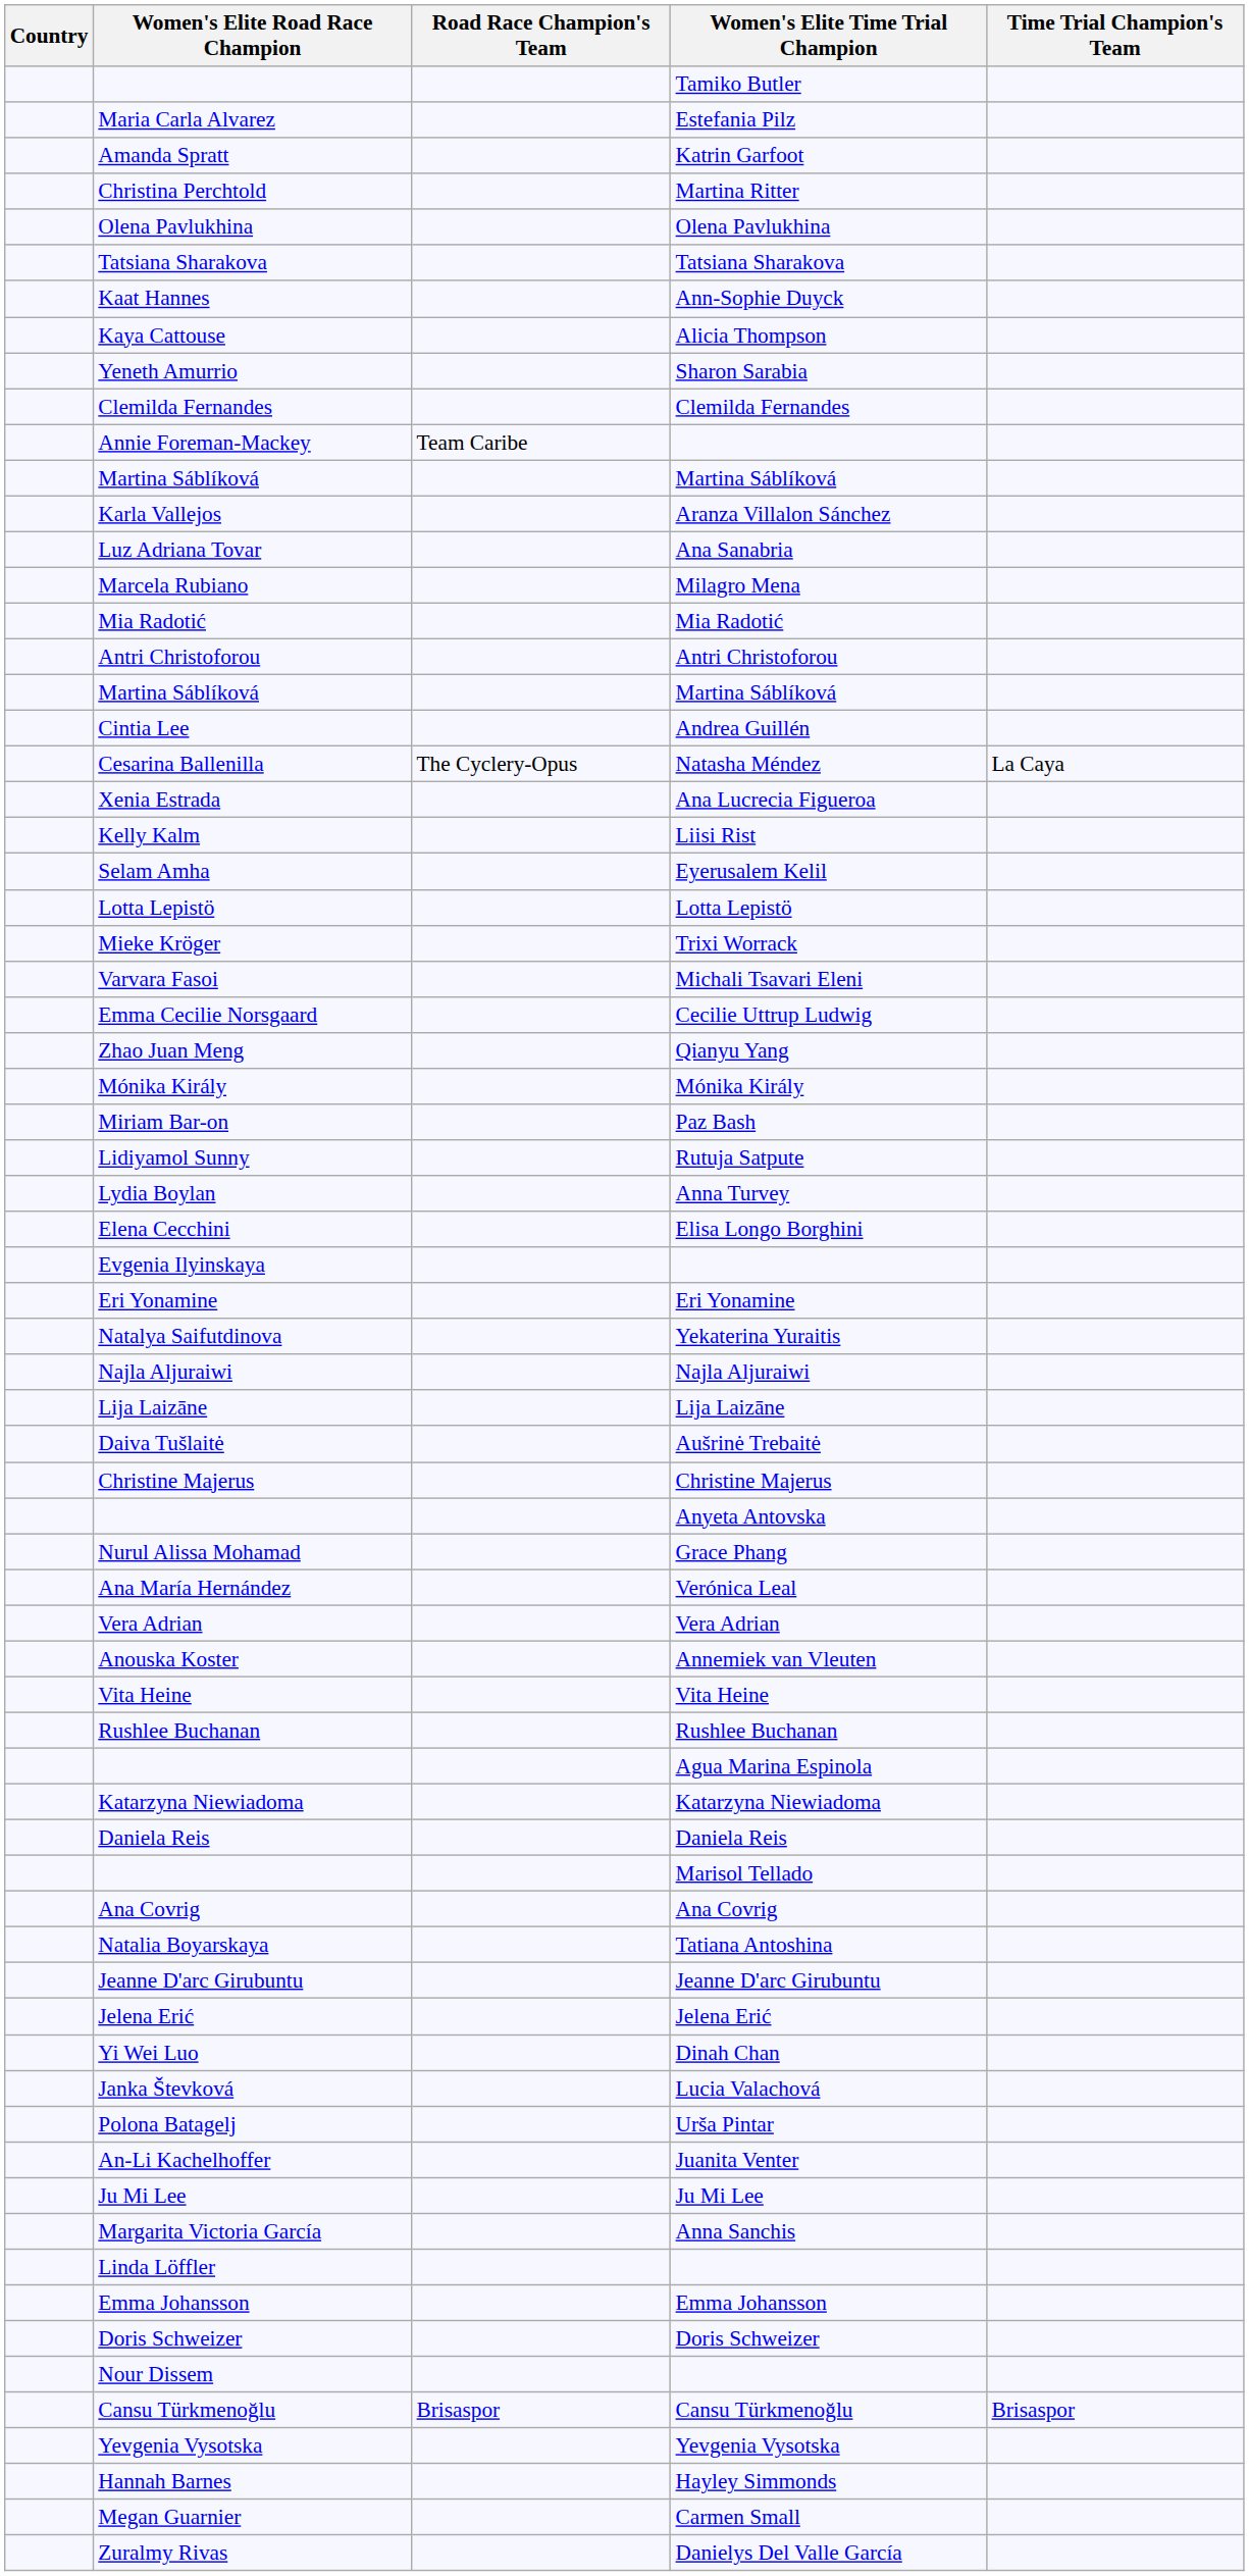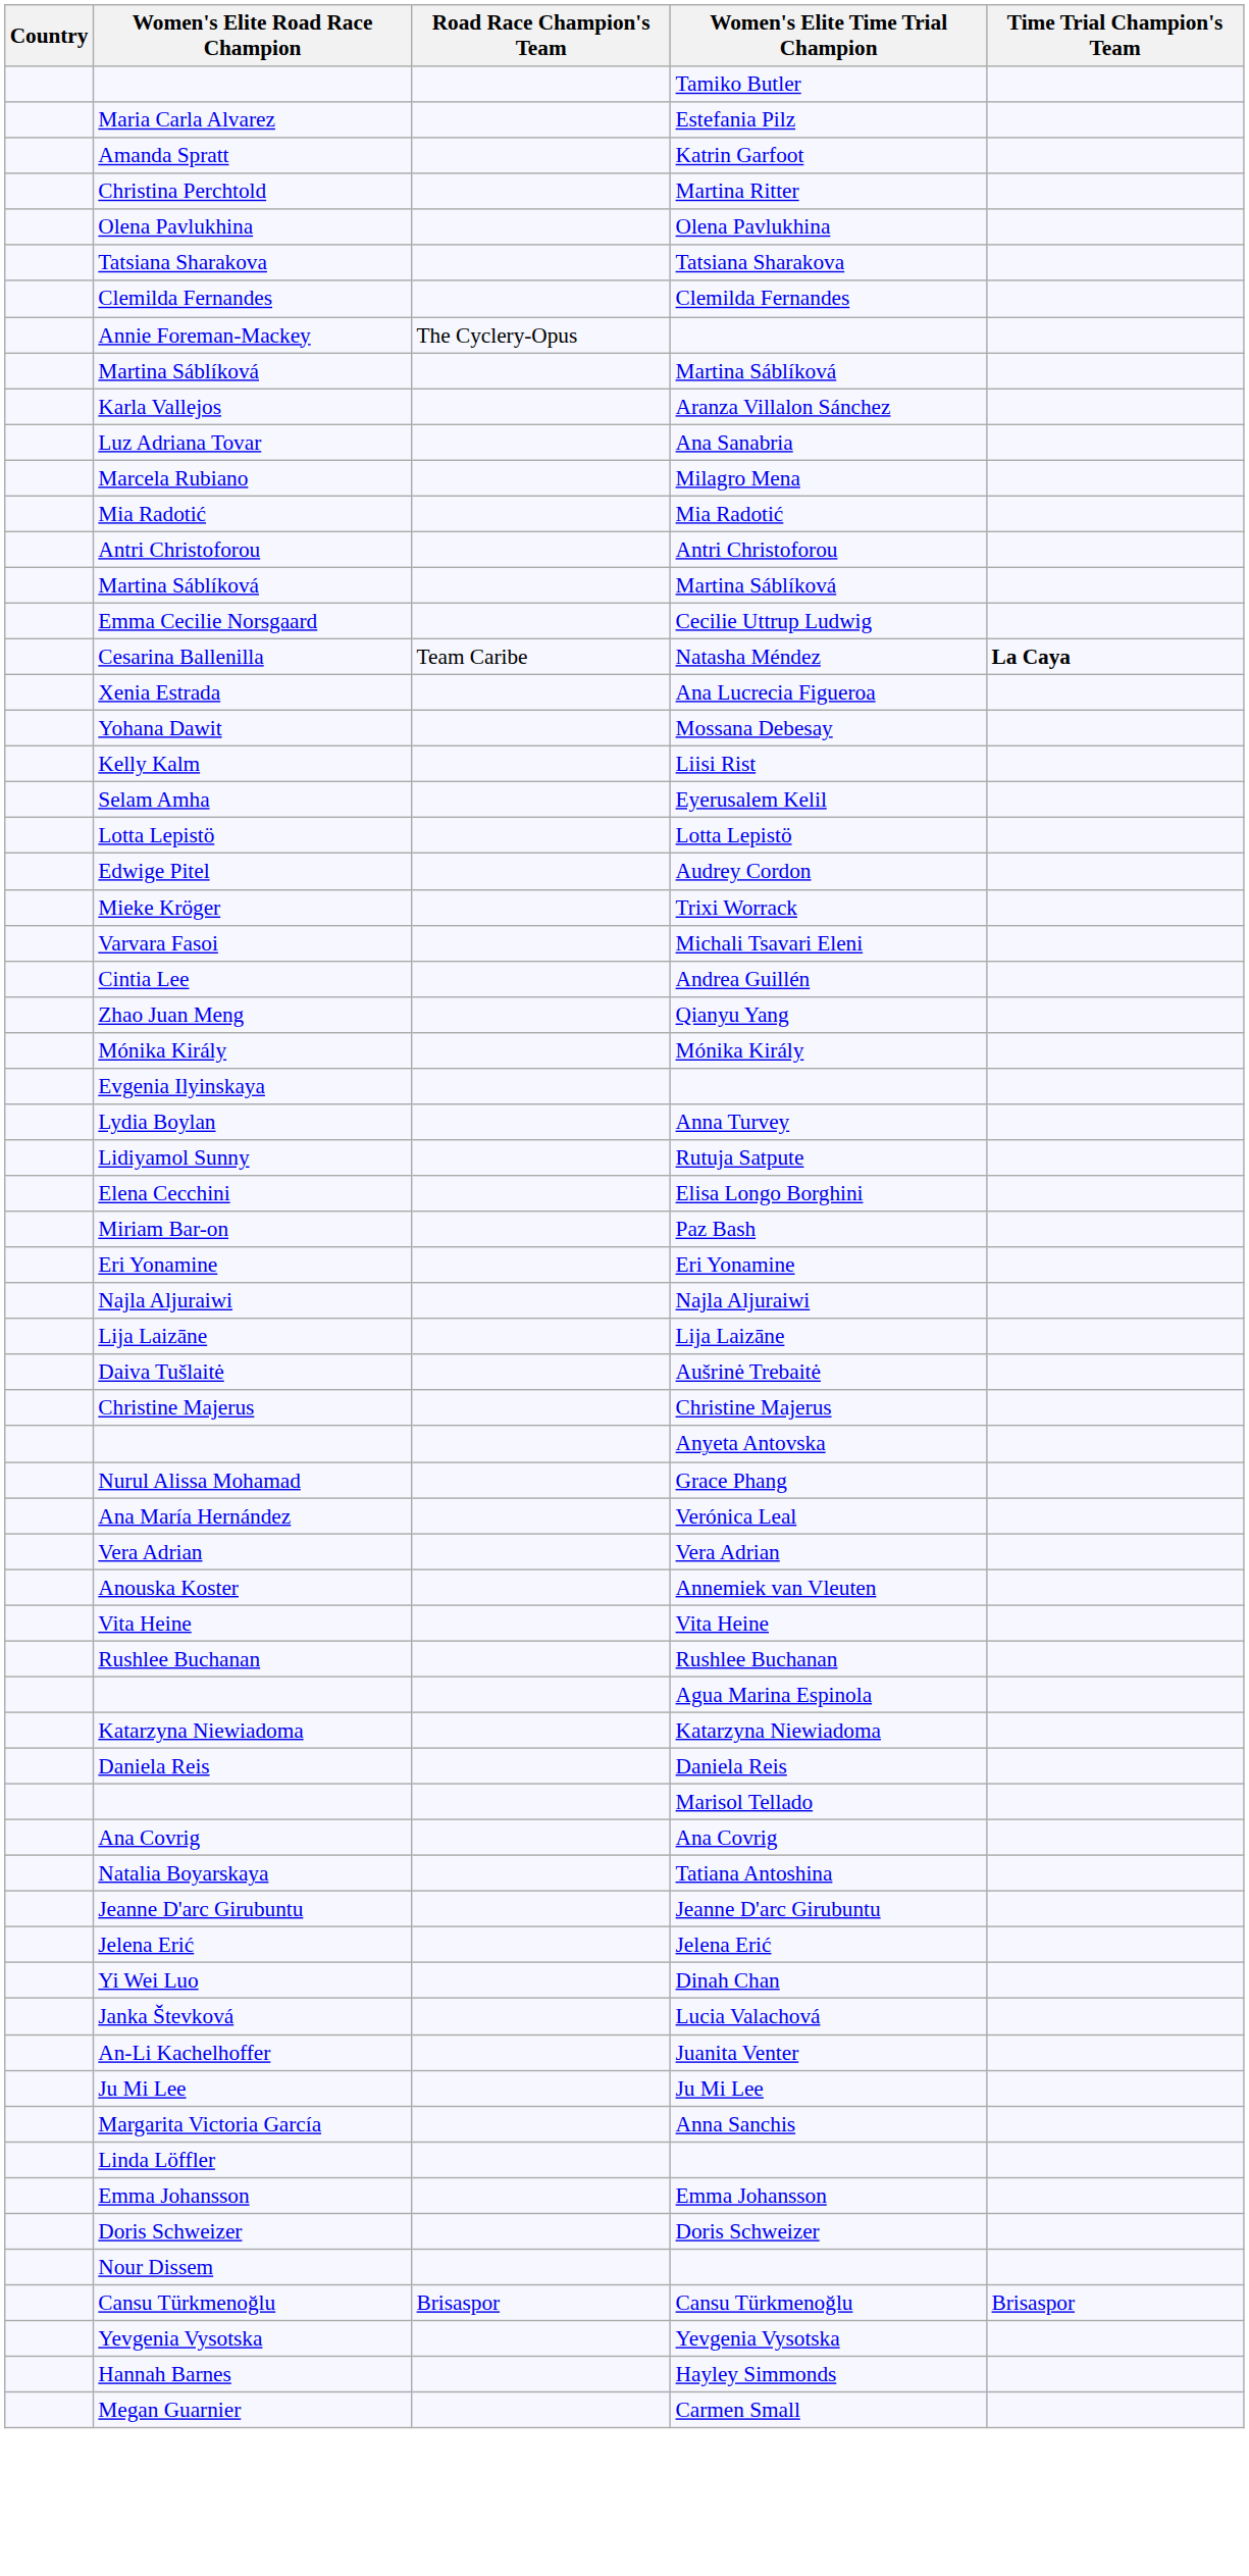- row: Kaat Hannes | Ann-Sophie Duyck
- row: Kaya Cattouse | Alicia Thompson
- row: Yeneth Amurrio | Sharon Sarabia
Annie Foreman-Mackey | Road Race Champion's Team: Team Caribe -> The Cyclery-Opus
rows swapped: Emma Cecilie Norsgaard <-> Cintia Lee
Cesarina Ballenilla | Road Race Champion's Team: The Cyclery-Opus -> Team Caribe
Cesarina Ballenilla | Time Trial Champion's Team: normal -> bold
+ row: Yohana Dawit | Mossana Debesay
+ row: Edwige Pitel | Audrey Cordon
rows swapped: Evgenia Ilyinskaya <-> Miriam Bar-on
rows swapped: Lidiyamol Sunny <-> Lydia Boylan
- row: Natalya Saifutdinova | Yekaterina Yuraitis
- row: Polona Batagelj | Urša Pintar
- row: Zuralmy Rivas | Danielys Del Valle García
